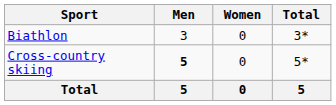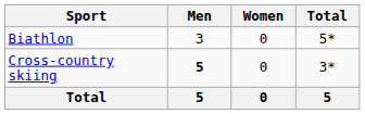Biathlon | Total: 3* -> 5*
Cross-country skiing | Total: 5* -> 3*
